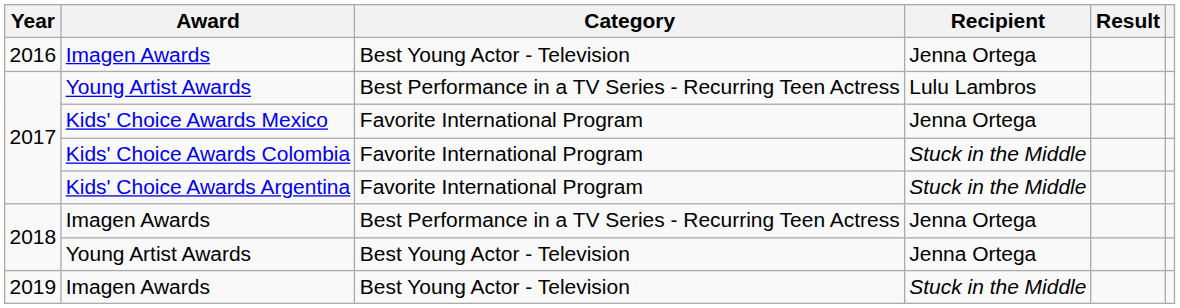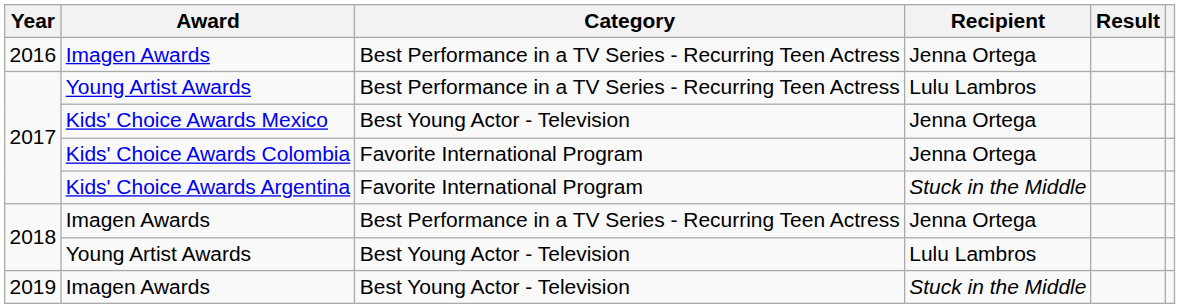2016 / Imagen Awards | Category: Best Young Actor - Television -> Best Performance in a TV Series - Recurring Teen Actress
Kids' Choice Awards Mexico | Category: Favorite International Program -> Best Young Actor - Television
Kids' Choice Awards Colombia | Recipient: Stuck in the Middle -> Jenna Ortega
2018 / Young Artist Awards | Recipient: Jenna Ortega -> Lulu Lambros
